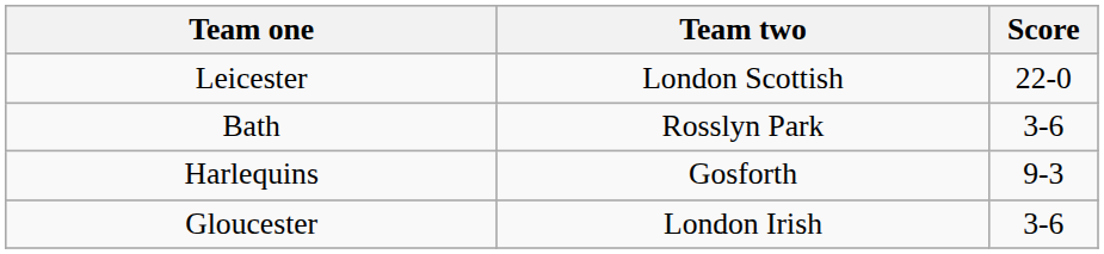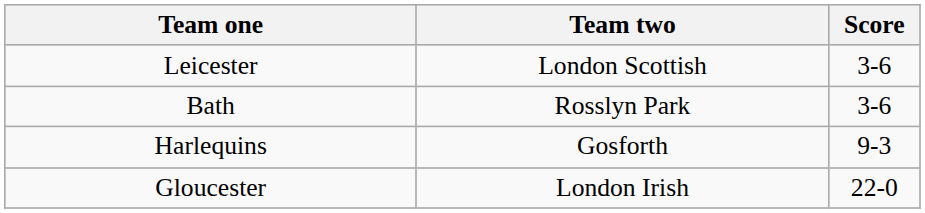Leicester | Score: 22-0 -> 3-6
Gloucester | Score: 3-6 -> 22-0
